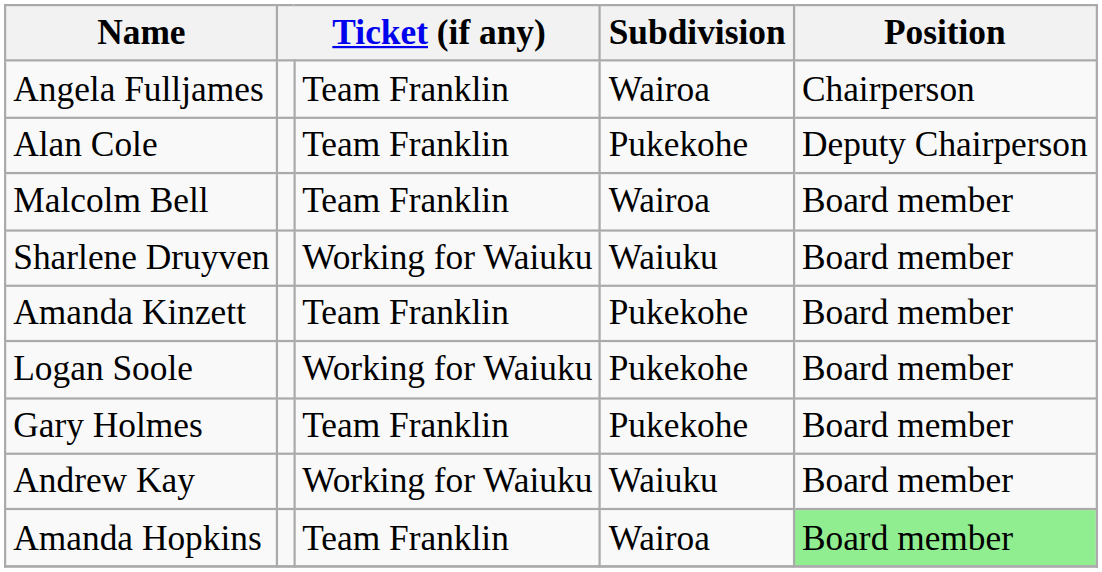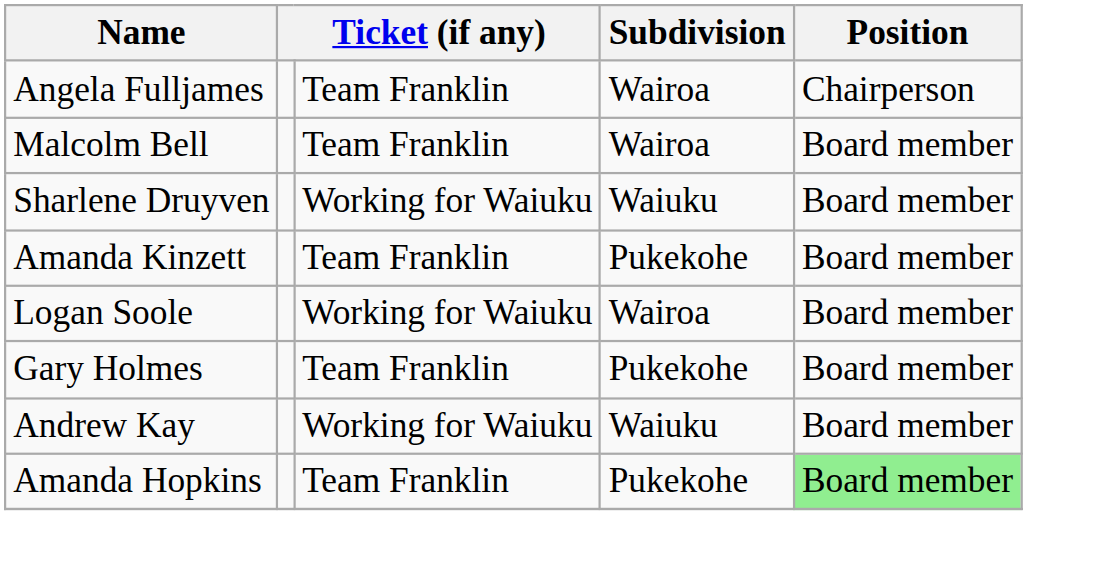- row: Alan Cole | Team Franklin | Pukekohe | Deputy Chairperson
Logan Soole | Subdivision: Pukekohe -> Wairoa
Amanda Hopkins | Subdivision: Wairoa -> Pukekohe
